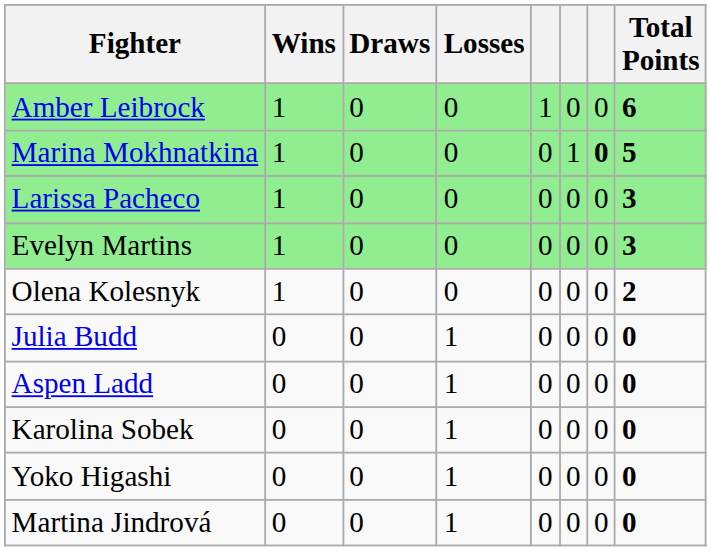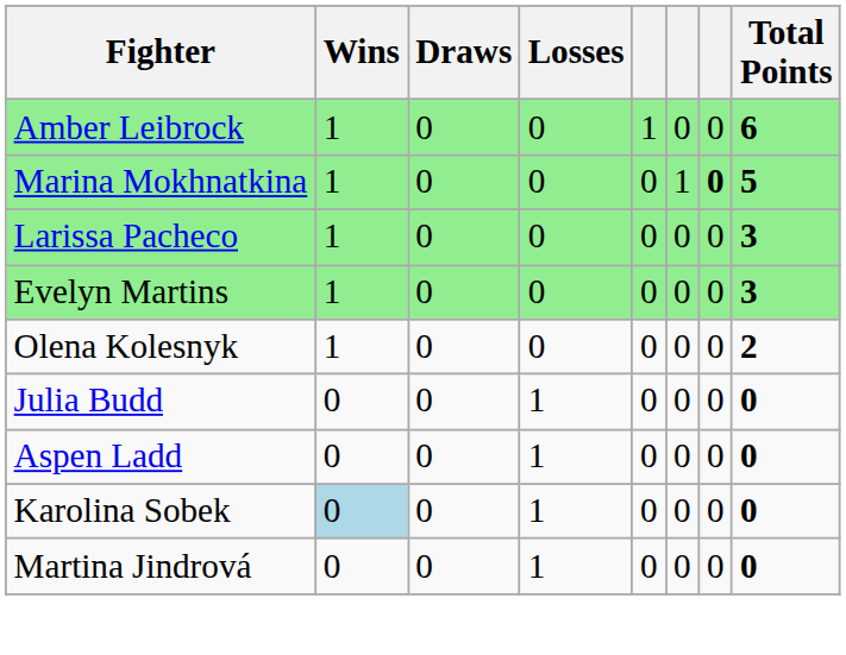Karolina Sobek | Wins: no background -> lightblue background
- row: Yoko Higashi | 0 | 0 | 1 | 0 | 0 | 0 | 0
